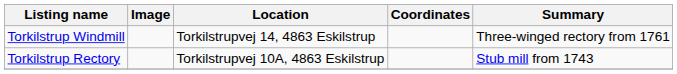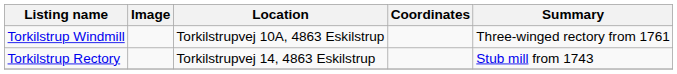Torkilstrup Windmill | Location: Torkilstrupvej 14, 4863 Eskilstrup -> Torkilstrupvej 10A, 4863 Eskilstrup
Torkilstrup Rectory | Location: Torkilstrupvej 10A, 4863 Eskilstrup -> Torkilstrupvej 14, 4863 Eskilstrup
